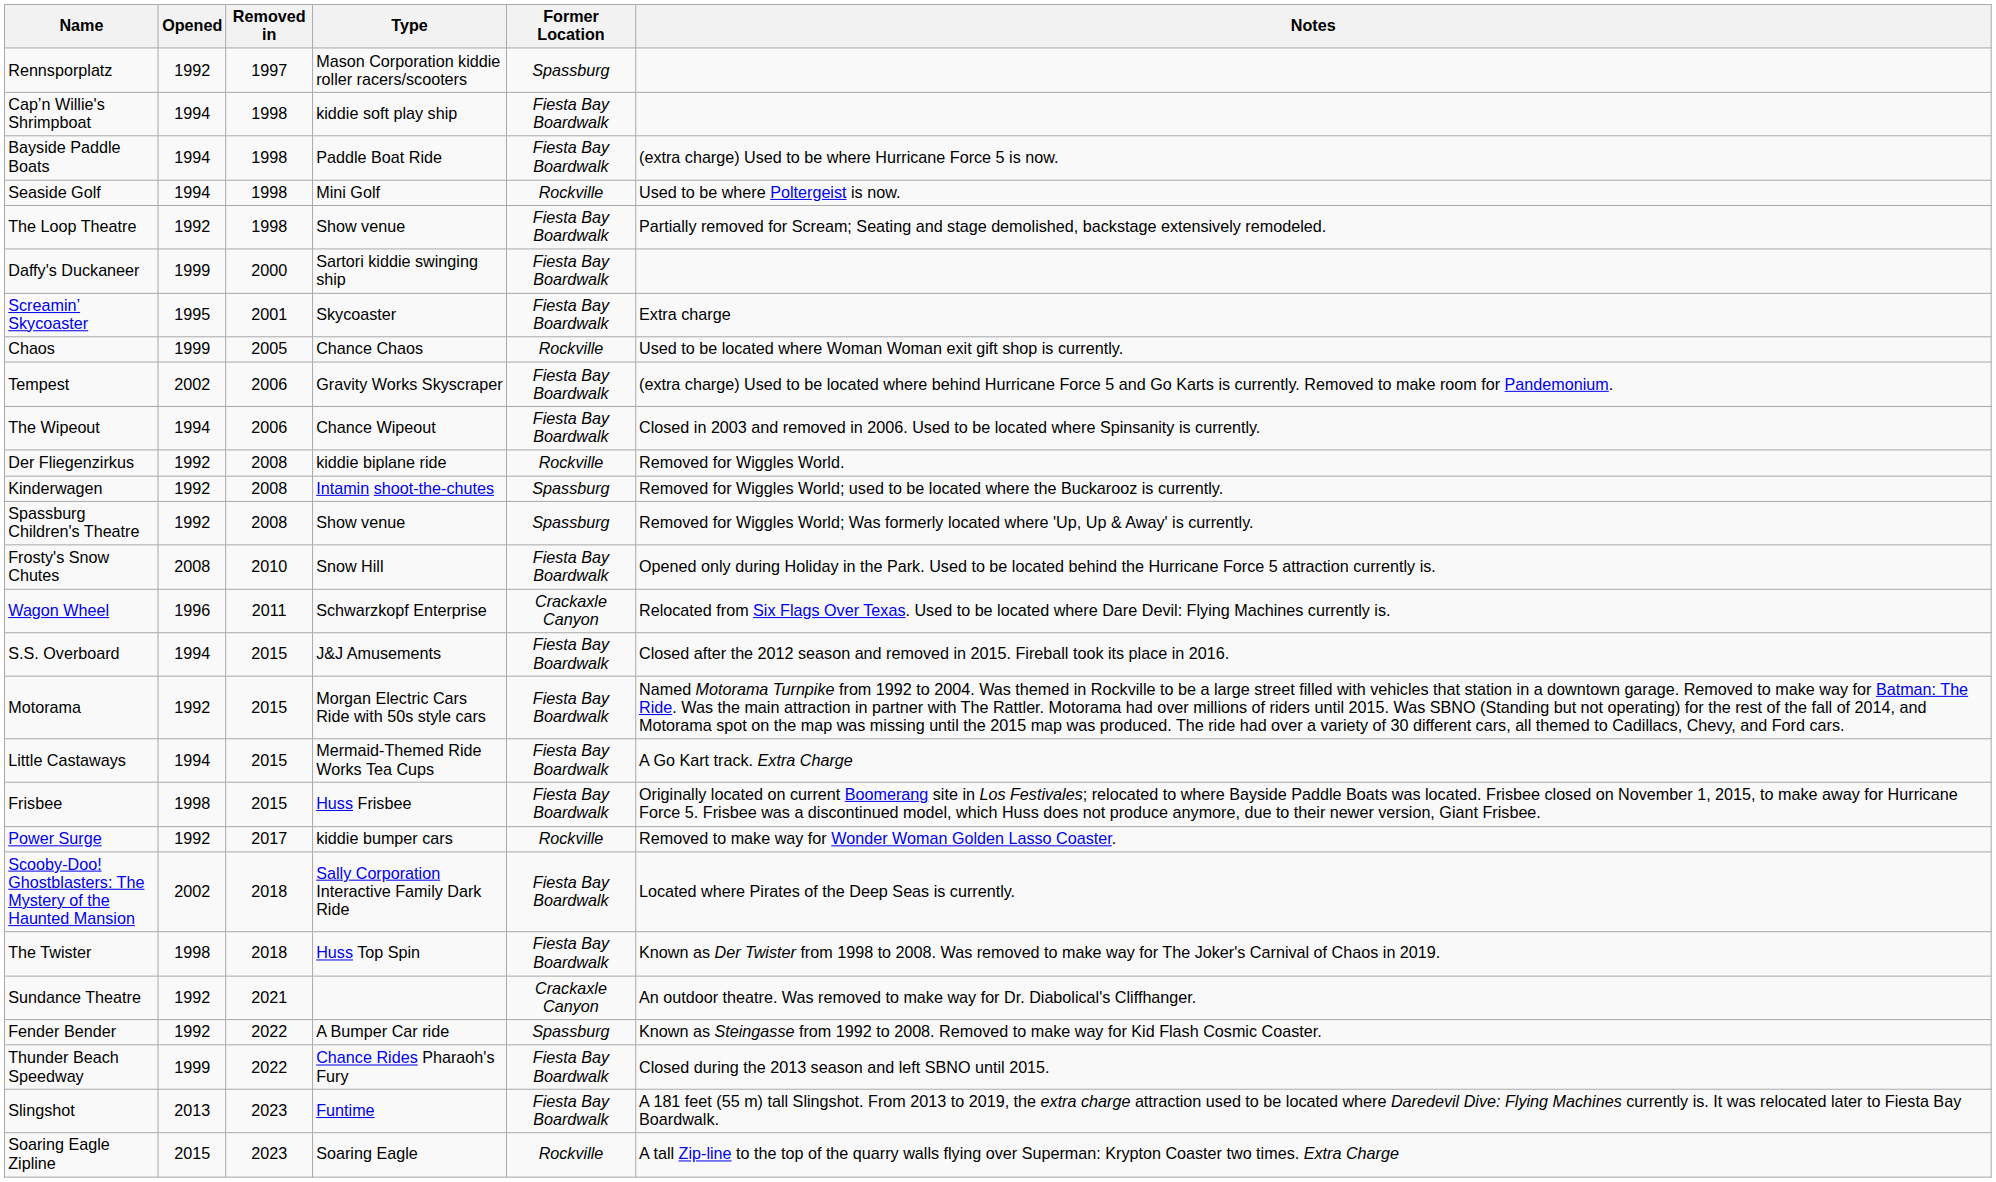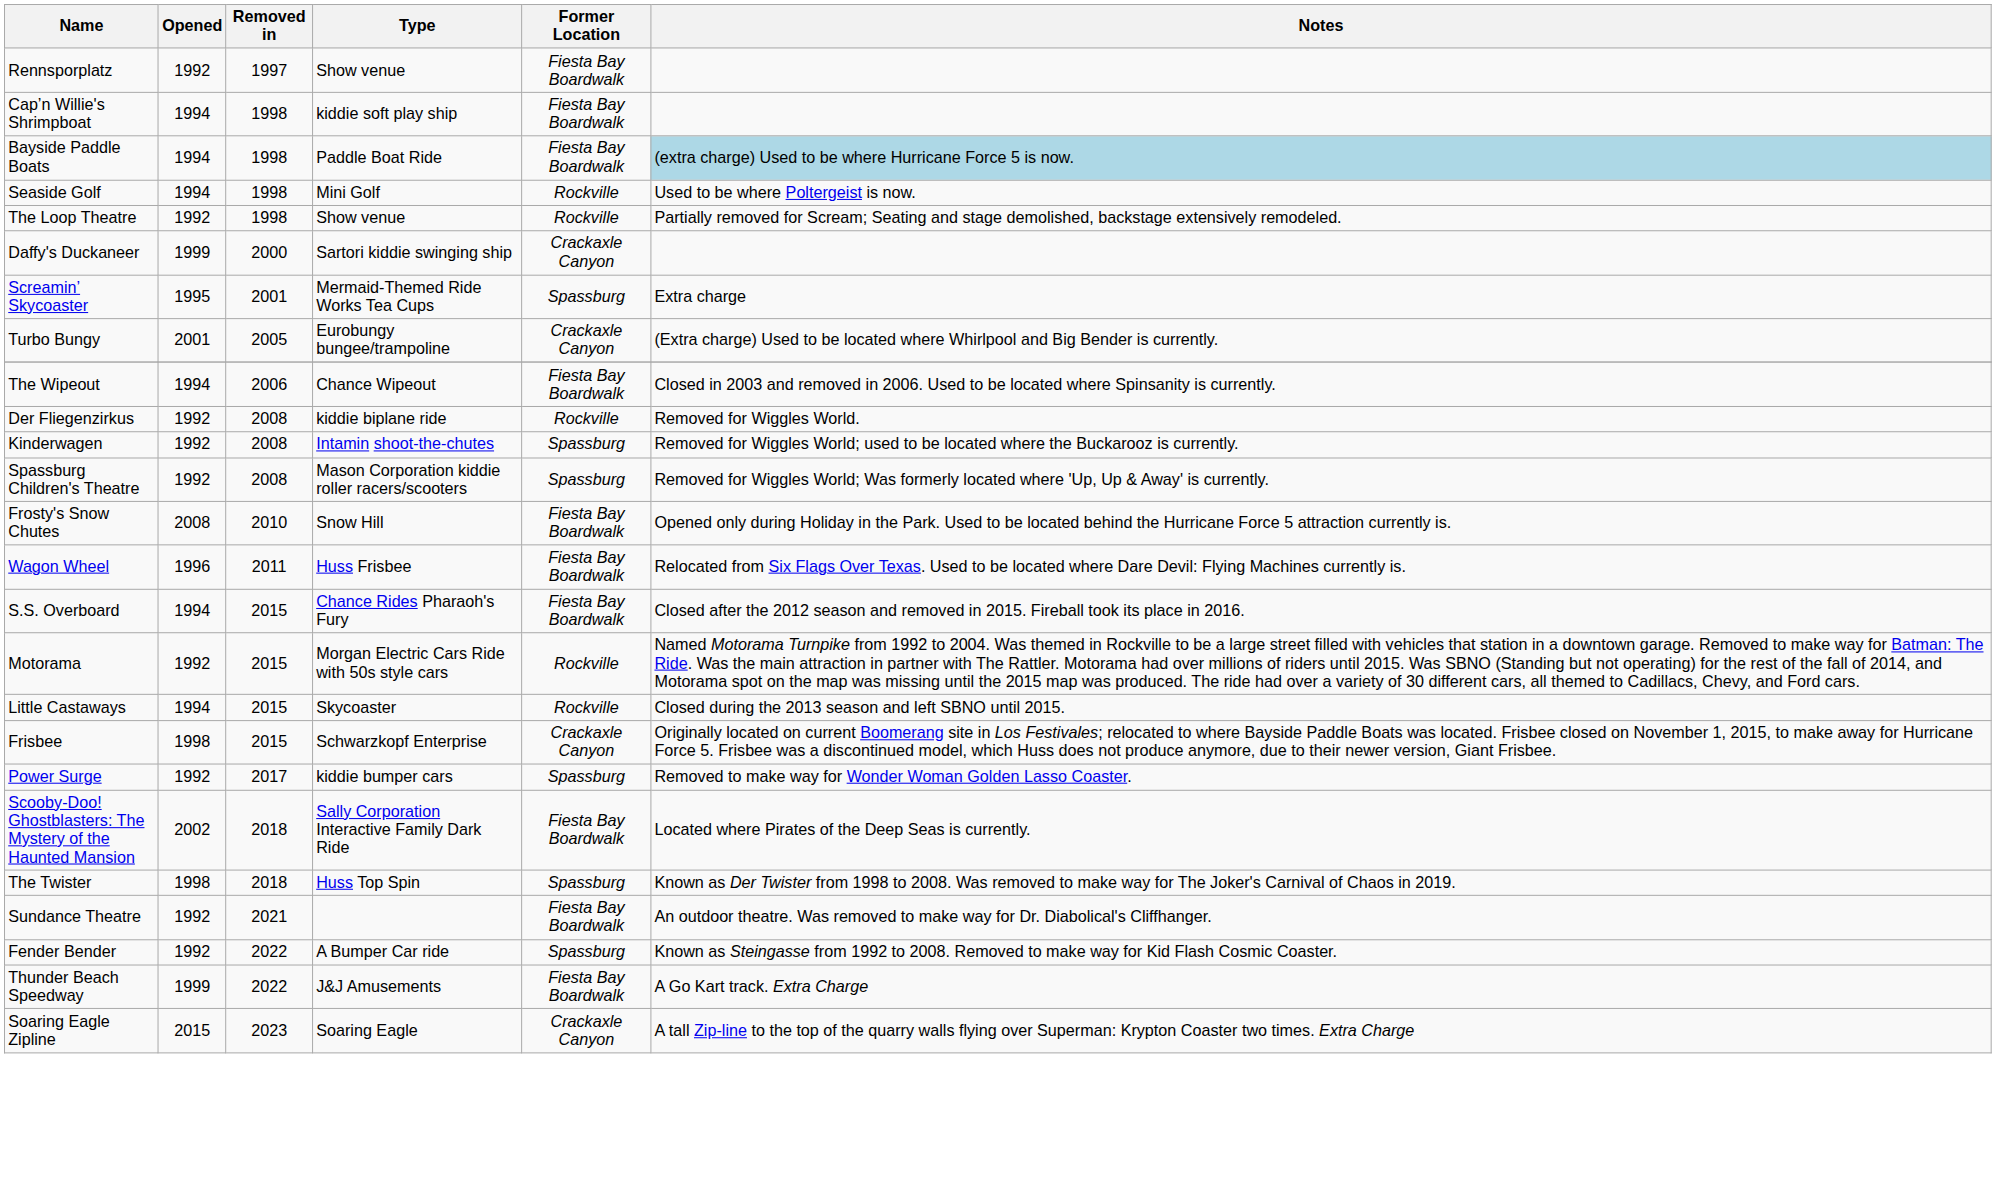Rennsporplatz | Type: Mason Corporation kiddie roller racers/scooters -> Show venue
Rennsporplatz | Former Location: Spassburg -> Fiesta Bay Boardwalk
Bayside Paddle Boats | Notes: no background -> lightblue background
The Loop Theatre | Former Location: Fiesta Bay Boardwalk -> Rockville
Daffy's Duckaneer | Former Location: Fiesta Bay Boardwalk -> Crackaxle Canyon
Screamin’ Skycoaster | Type: Skycoaster -> Mermaid-Themed Ride Works Tea Cups
Screamin’ Skycoaster | Former Location: Fiesta Bay Boardwalk -> Spassburg
- row: Chaos | 1999 | 2005 | Chance Chaos | Rockville | Used to be located where Woman Woman exit gift shop is currently.
+ row: Turbo Bungy | 2001 | 2005 | Eurobungy bungee/trampoline | Crackaxle Canyon | (Extra charge) Used to be located where Whirlpool and Big Bender is currently.
- row: Tempest | 2002 | 2006 | Gravity Works Skyscraper | Fiesta Bay Boardwalk | (extra charge) Used to be located where behind Hurricane Force 5 and Go Karts is currently. Removed to make room for Pandemonium.
Spassburg Children's Theatre | Type: Show venue -> Mason Corporation kiddie roller racers/scooters
Wagon Wheel | Type: Schwarzkopf Enterprise -> Huss Frisbee
Wagon Wheel | Former Location: Crackaxle Canyon -> Fiesta Bay Boardwalk
S.S. Overboard | Type: J&J Amusements -> Chance Rides Pharaoh's Fury
Motorama | Former Location: Fiesta Bay Boardwalk -> Rockville
Little Castaways | Type: Mermaid-Themed Ride Works Tea Cups -> Skycoaster
Little Castaways | Former Location: Fiesta Bay Boardwalk -> Rockville
Little Castaways | Notes: A Go Kart track. Extra Charge -> Closed during the 2013 season and left SBNO until 2015.
Frisbee | Type: Huss Frisbee -> Schwarzkopf Enterprise
Frisbee | Former Location: Fiesta Bay Boardwalk -> Crackaxle Canyon
Power Surge | Former Location: Rockville -> Spassburg
The Twister | Former Location: Fiesta Bay Boardwalk -> Spassburg
Sundance Theatre | Former Location: Crackaxle Canyon -> Fiesta Bay Boardwalk
Thunder Beach Speedway | Type: Chance Rides Pharaoh's Fury -> J&J Amusements
Thunder Beach Speedway | Notes: Closed during the 2013 season and left SBNO until 2015. -> A Go Kart track. Extra Charge
- row: Slingshot | 2013 | 2023 | Funtime | Fiesta Bay Boardwalk | A 181 feet (55 m) tall Slingshot. From 2013 to 2019, the extra charge attraction used to be located where Daredevil Dive: Flying Machines currently is. It was relocated later to Fiesta Bay Boardwalk.
Soaring Eagle Zipline | Former Location: Rockville -> Crackaxle Canyon
